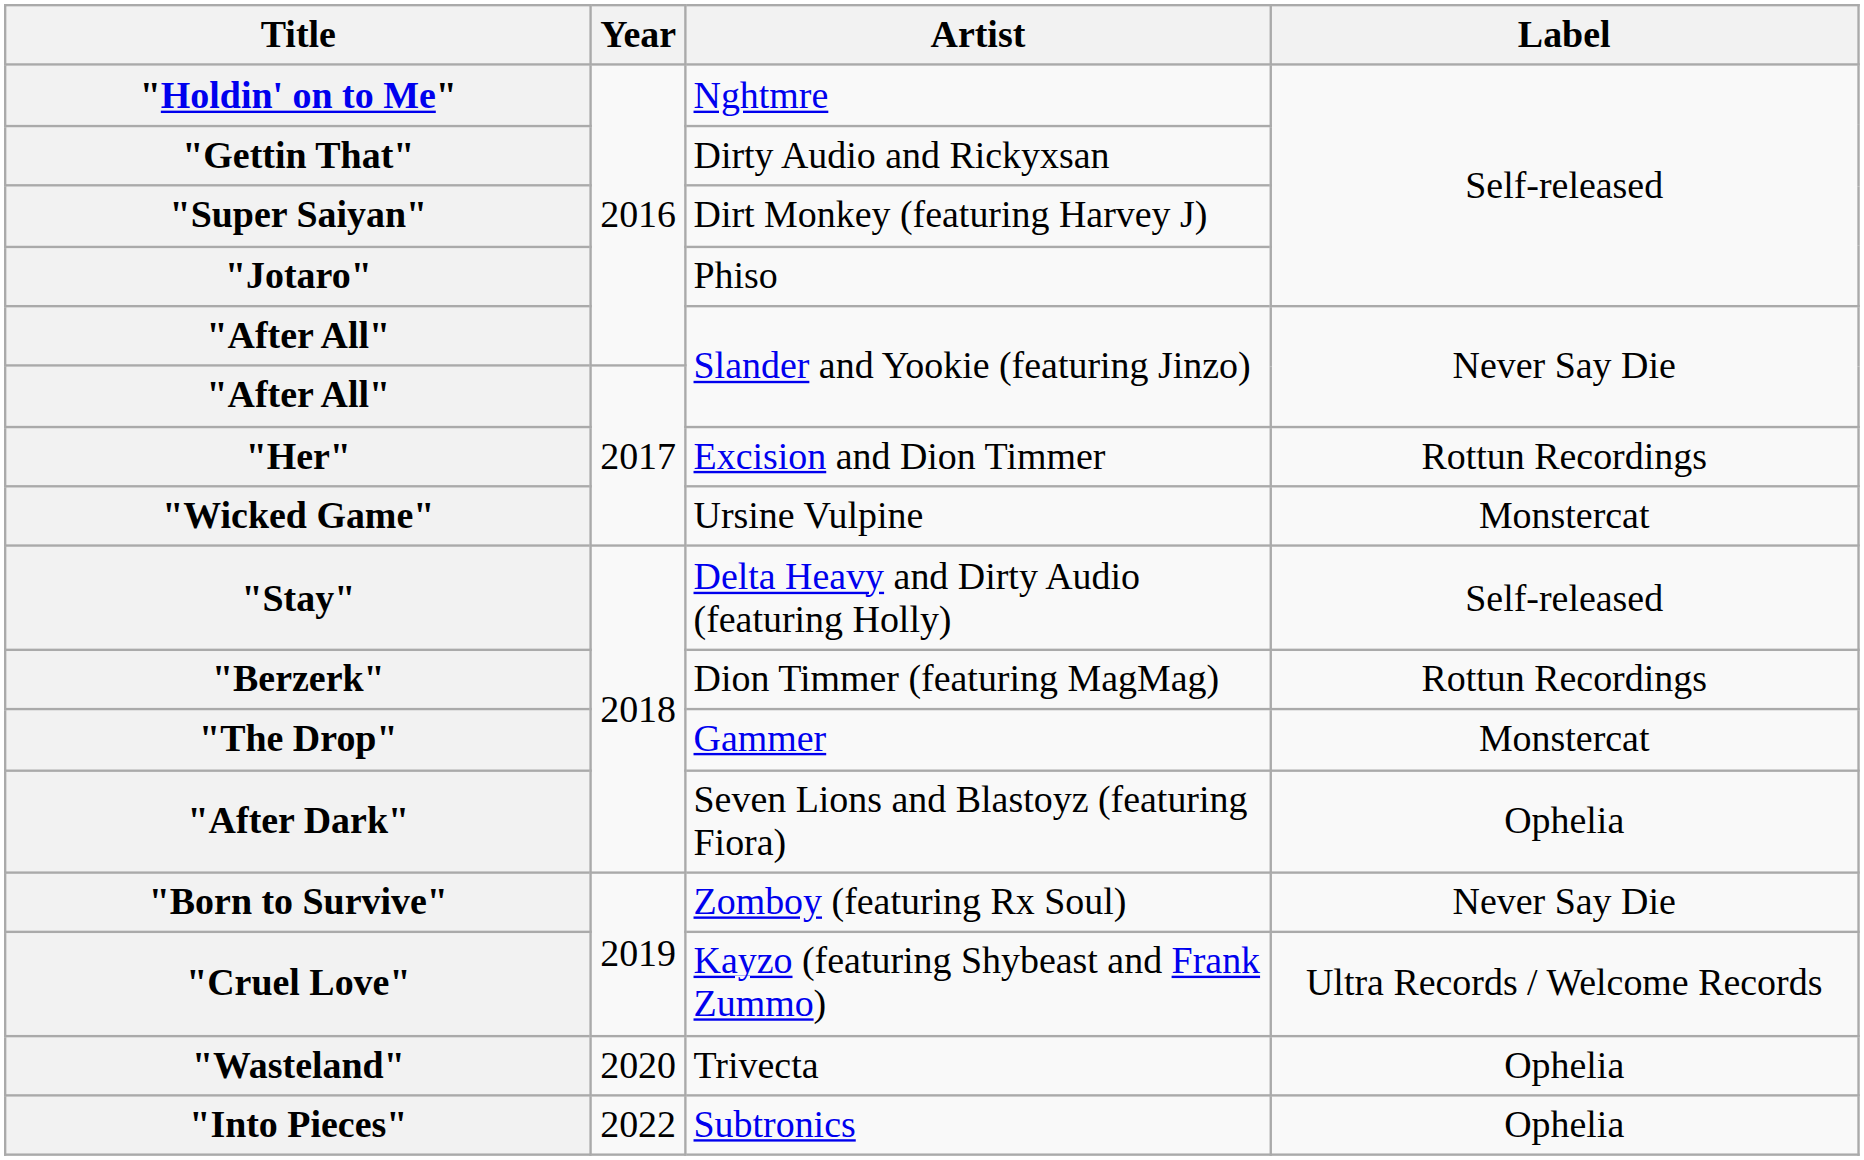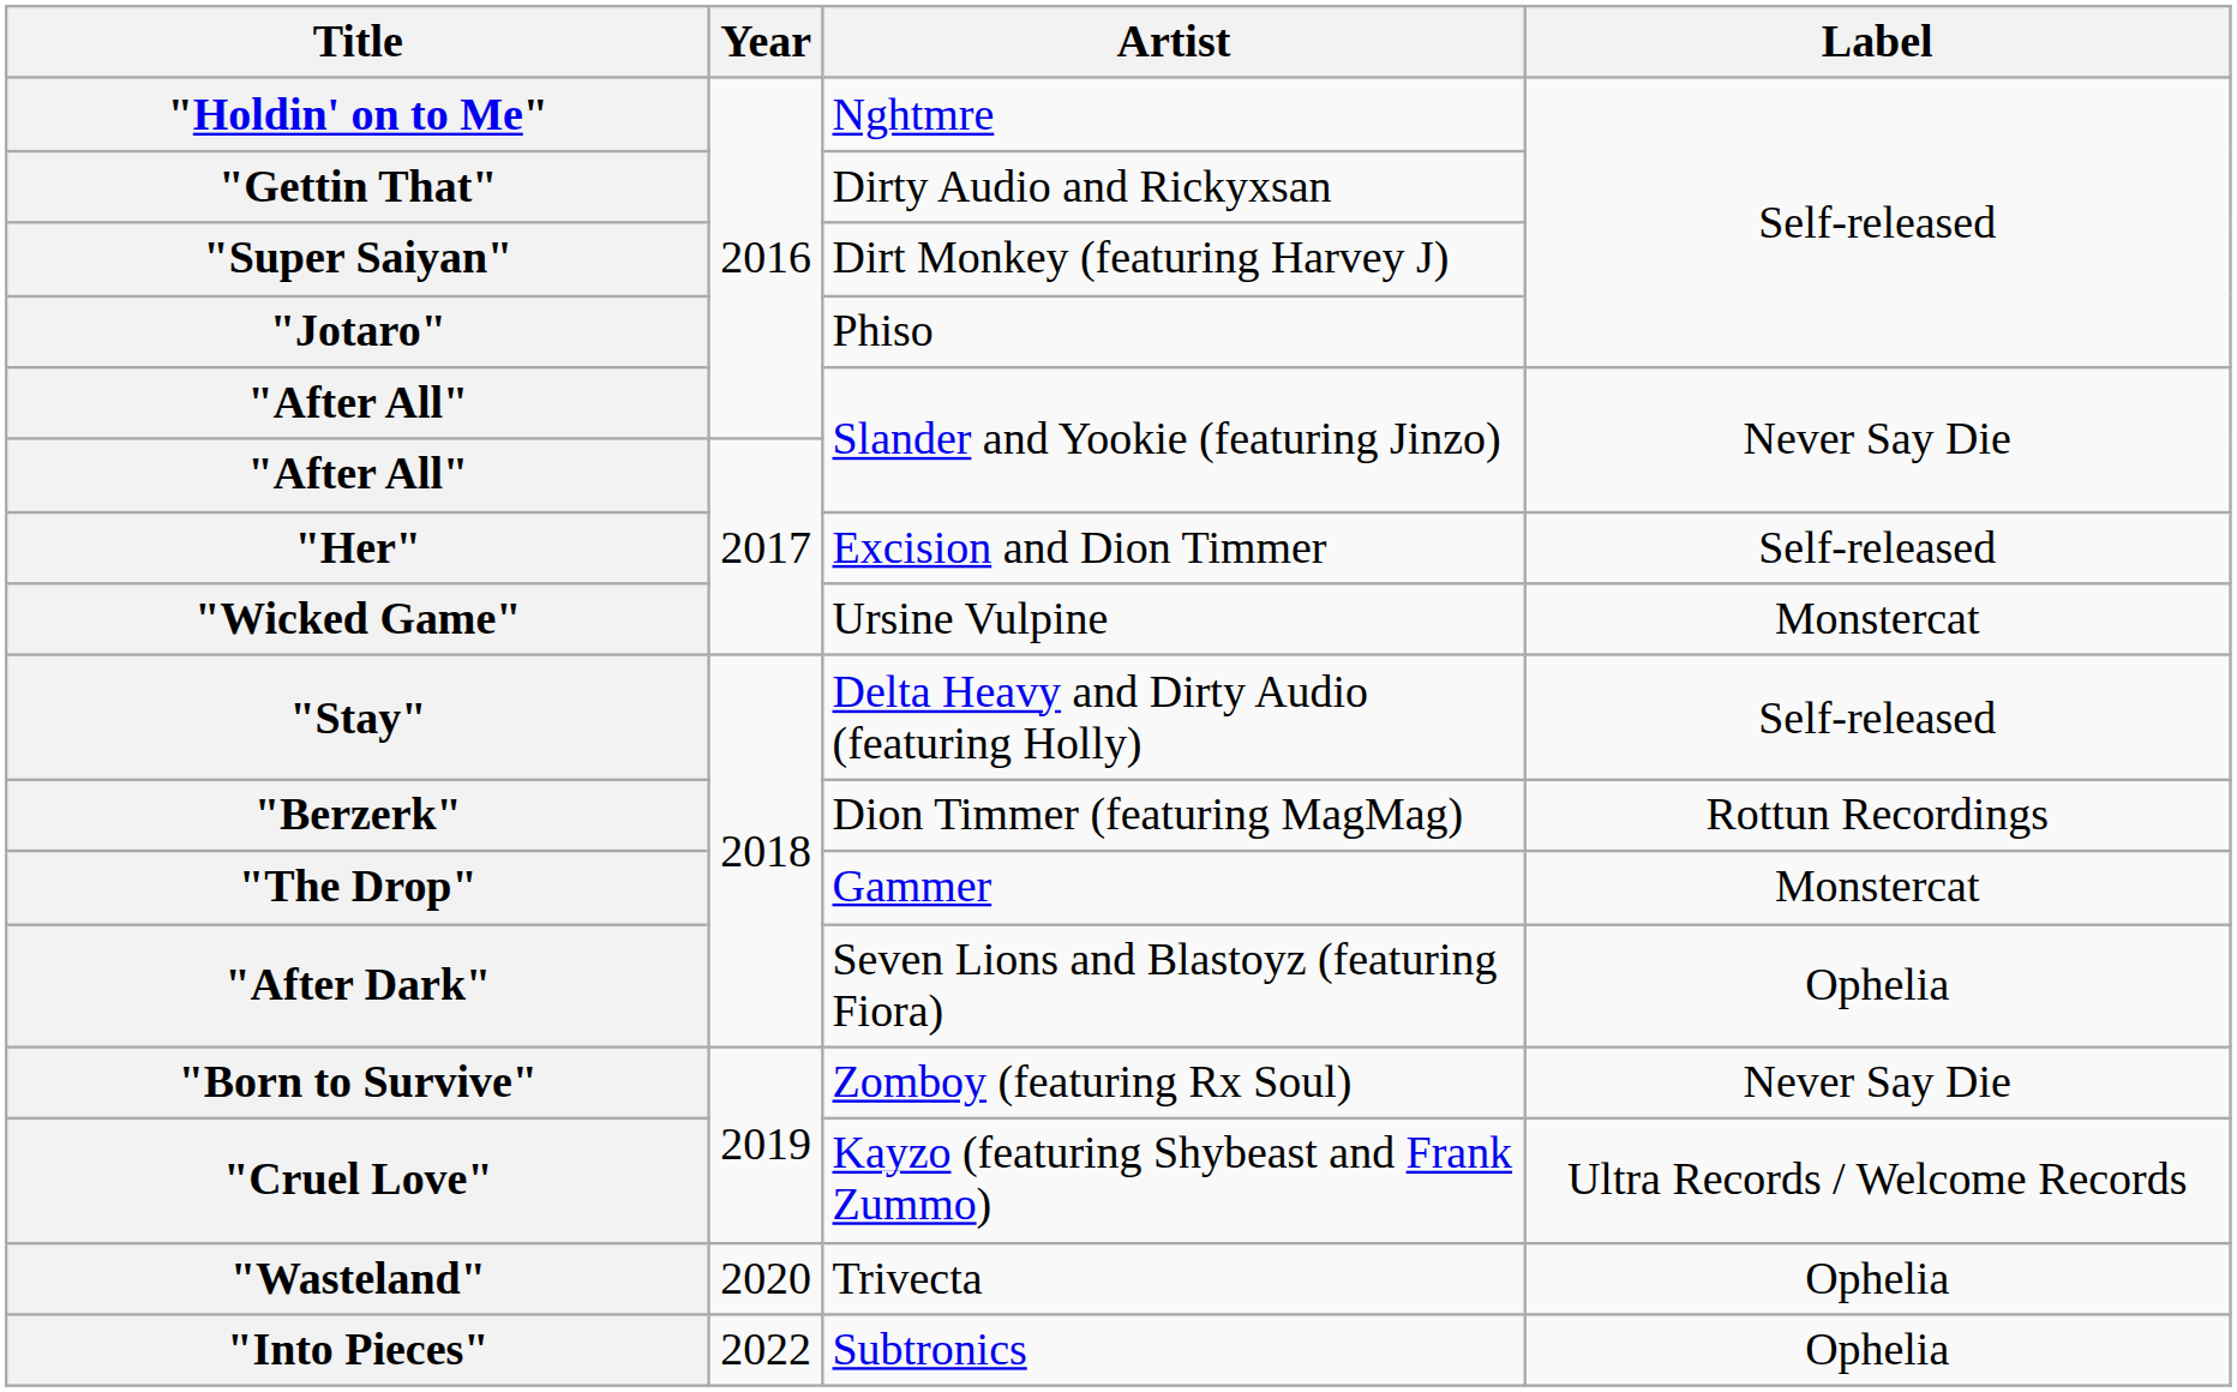"Her" | Label: Rottun Recordings -> Self-released
